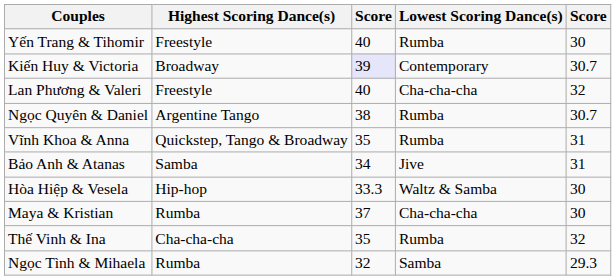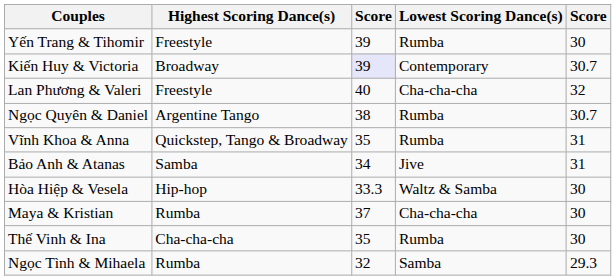Yến Trang & Tihomir | column 3: 40 -> 39
Thế Vinh & Ina | column 5: 32 -> 30
